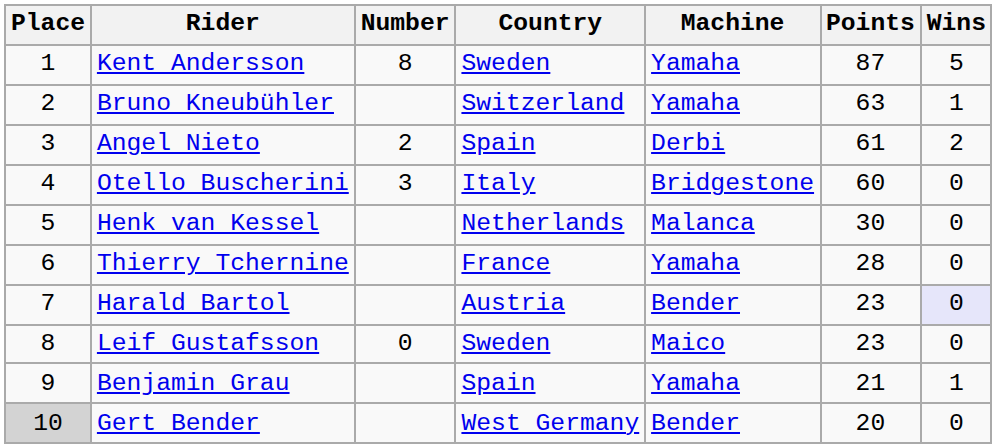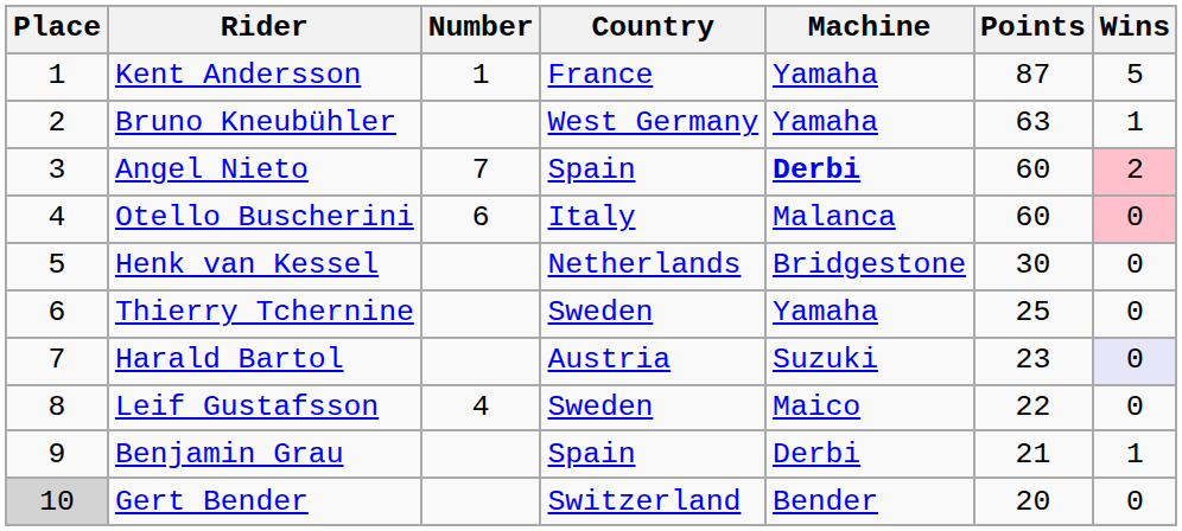Kent Andersson | Number: 8 -> 1
Kent Andersson | Country: Sweden -> France
Bruno Kneubühler | Country: Switzerland -> West Germany
Angel Nieto | Number: 2 -> 7
Angel Nieto | Machine: normal -> bold
Angel Nieto | Points: 61 -> 60
Angel Nieto | Wins: no background -> pink background
Otello Buscherini | Number: 3 -> 6
Otello Buscherini | Machine: Bridgestone -> Malanca
Otello Buscherini | Wins: no background -> pink background
Henk van Kessel | Machine: Malanca -> Bridgestone
Thierry Tchernine | Country: France -> Sweden
Thierry Tchernine | Points: 28 -> 25
Harald Bartol | Machine: Bender -> Suzuki
Leif Gustafsson | Number: 0 -> 4
Leif Gustafsson | Points: 23 -> 22
Benjamin Grau | Machine: Yamaha -> Derbi
Gert Bender | Country: West Germany -> Switzerland
